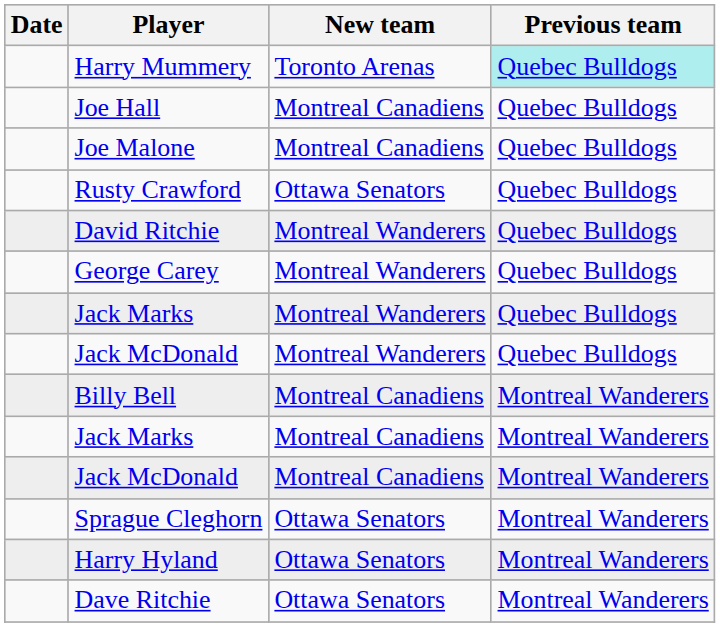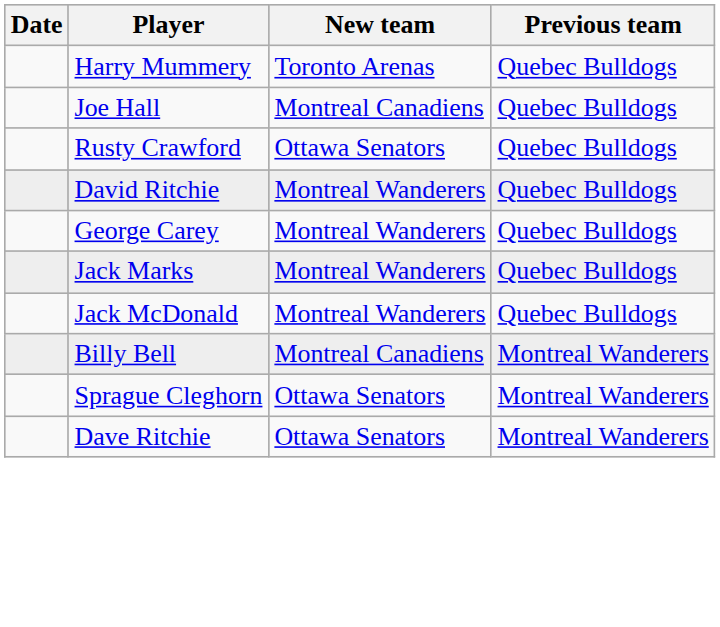Harry Mummery | Previous team: paleturquoise background -> no background
- row: Joe Malone | Montreal Canadiens | Quebec Bulldogs
- row: Jack Marks | Montreal Canadiens | Montreal Wanderers
- row: Jack McDonald | Montreal Canadiens | Montreal Wanderers
- row: Harry Hyland | Ottawa Senators | Montreal Wanderers
